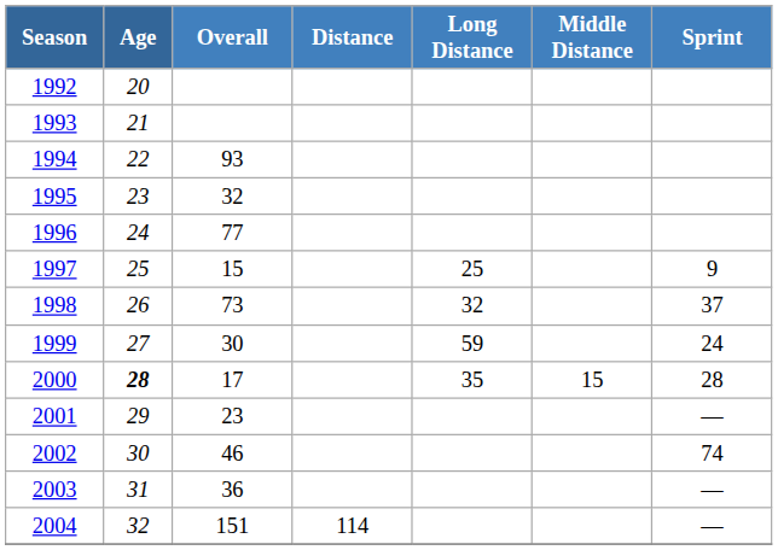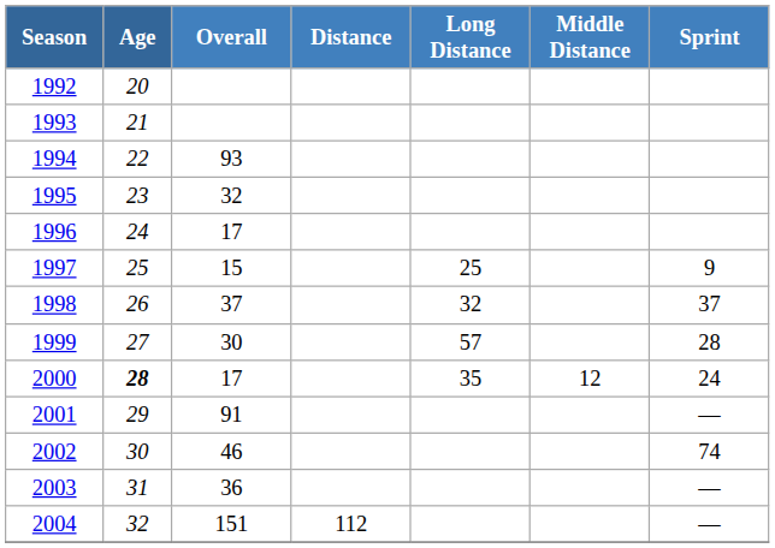1996 | Overall: 77 -> 17
1998 | Overall: 73 -> 37
1999 | Long Distance: 59 -> 57
1999 | Sprint: 24 -> 28
2000 | Middle Distance: 15 -> 12
2000 | Sprint: 28 -> 24
2001 | Overall: 23 -> 91
2004 | Distance: 114 -> 112
